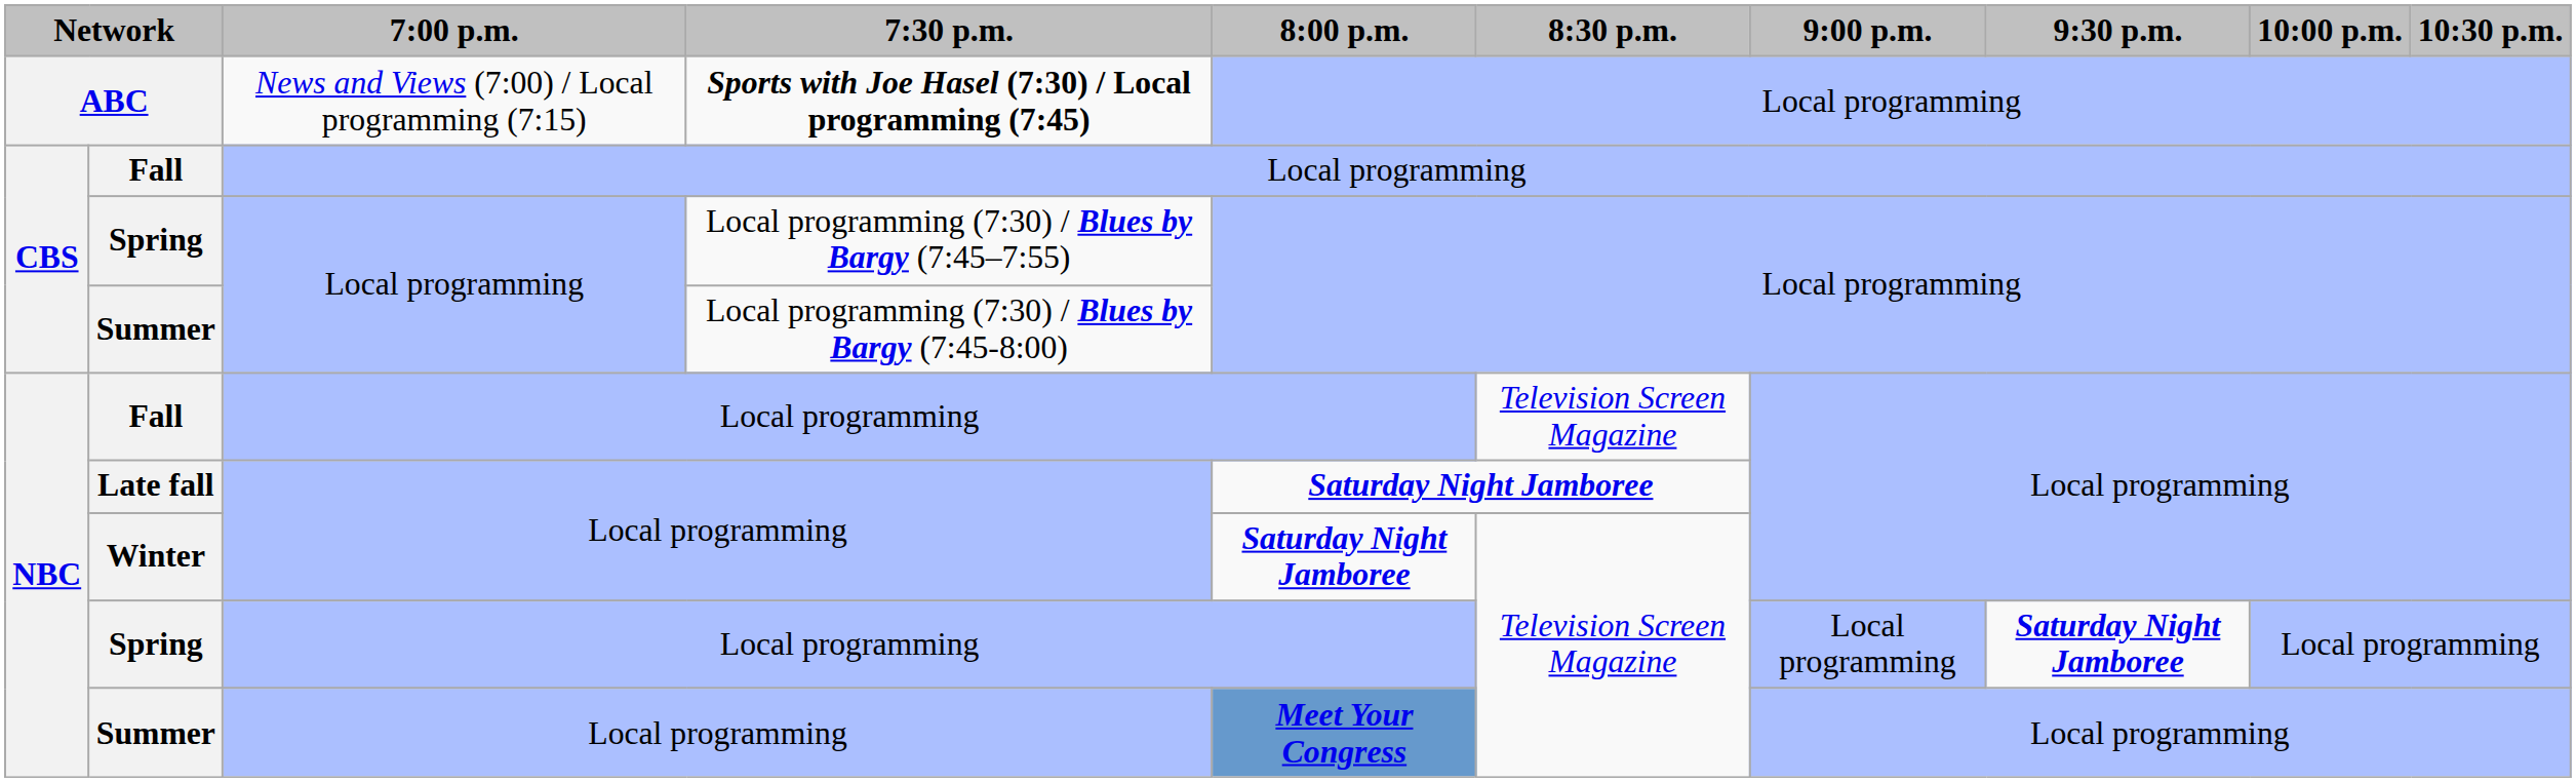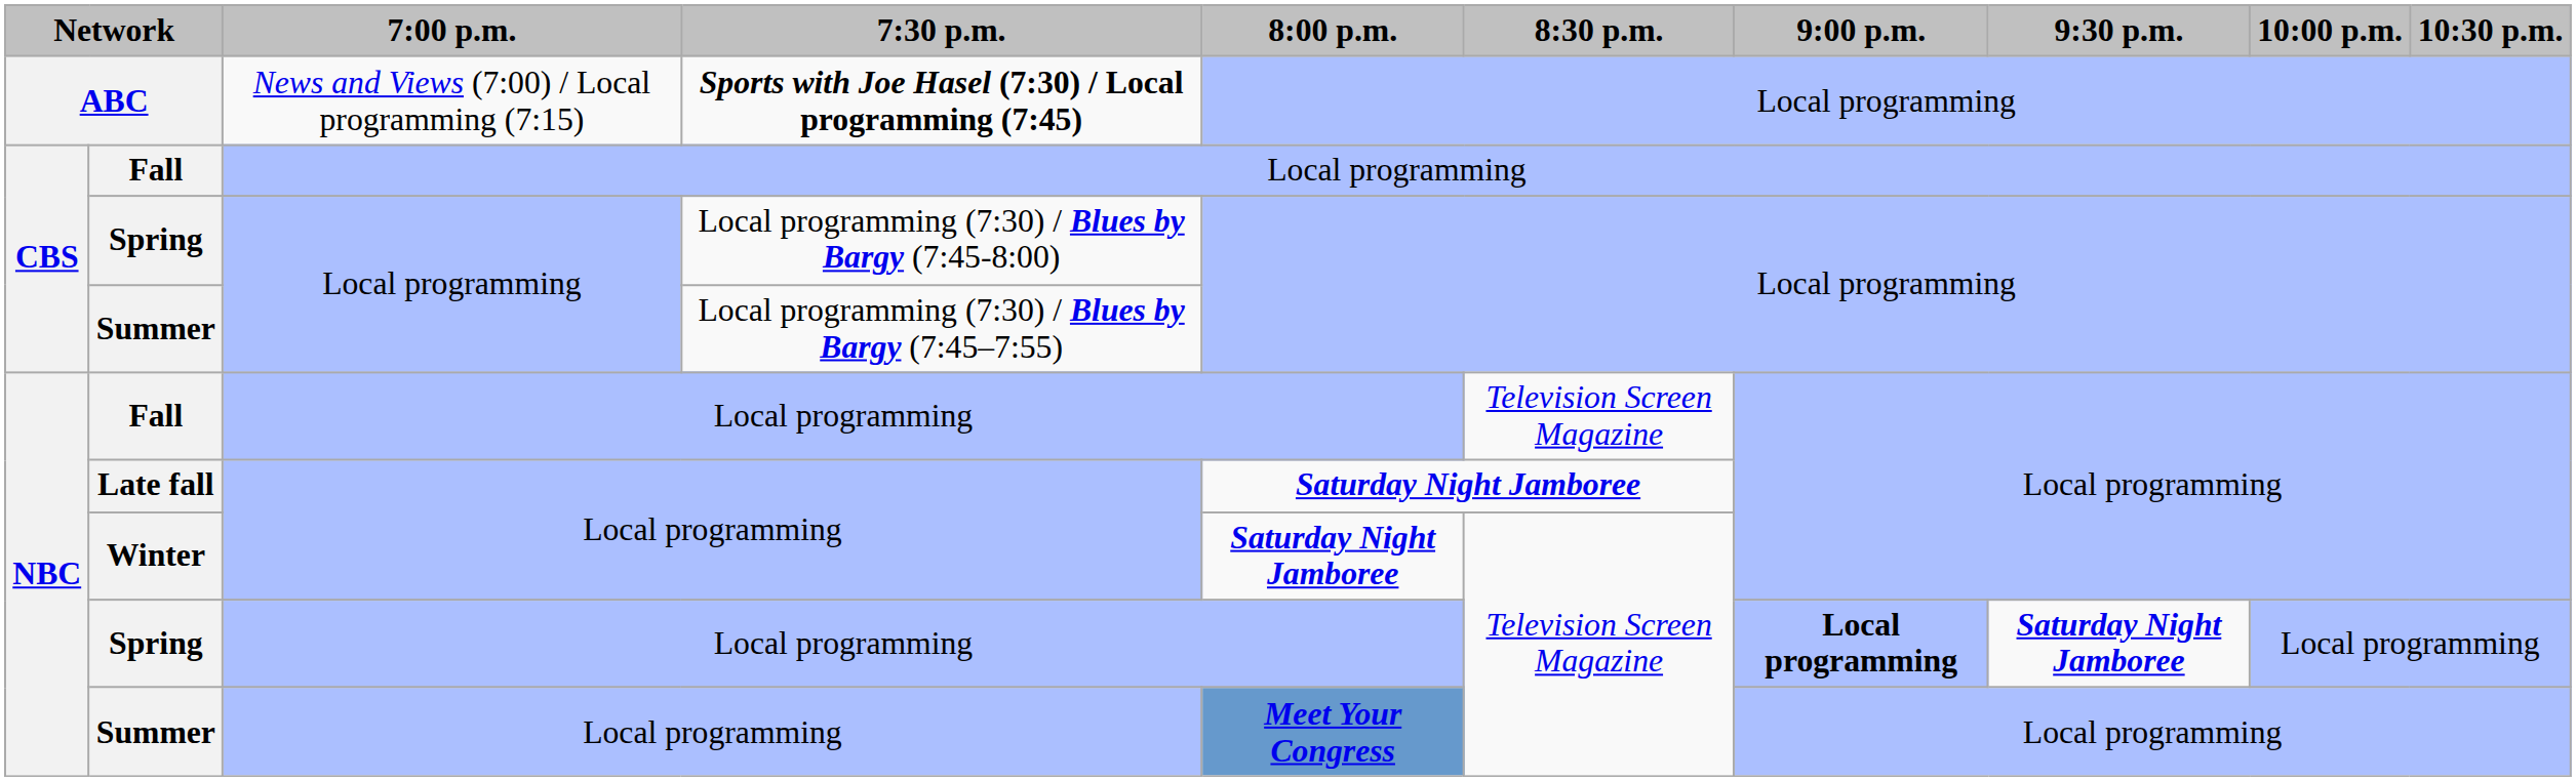CBS / Spring | 7:30 p.m.: Local programming (7:30) / Blues by Bargy (7:45–7:55) -> Local programming (7:30) / Blues by Bargy (7:45-8:00)
CBS / Summer | 7:30 p.m.: Local programming (7:30) / Blues by Bargy (7:45-8:00) -> Local programming (7:30) / Blues by Bargy (7:45–7:55)
NBC / Spring | 9:00 p.m.: normal -> bold
